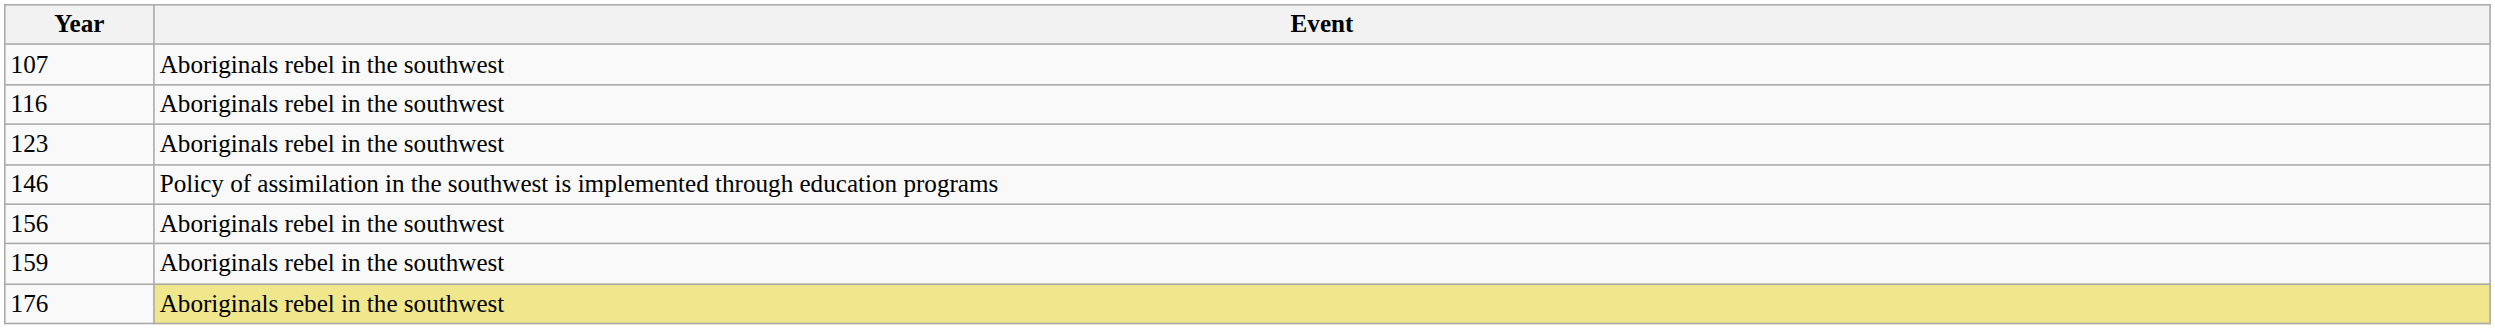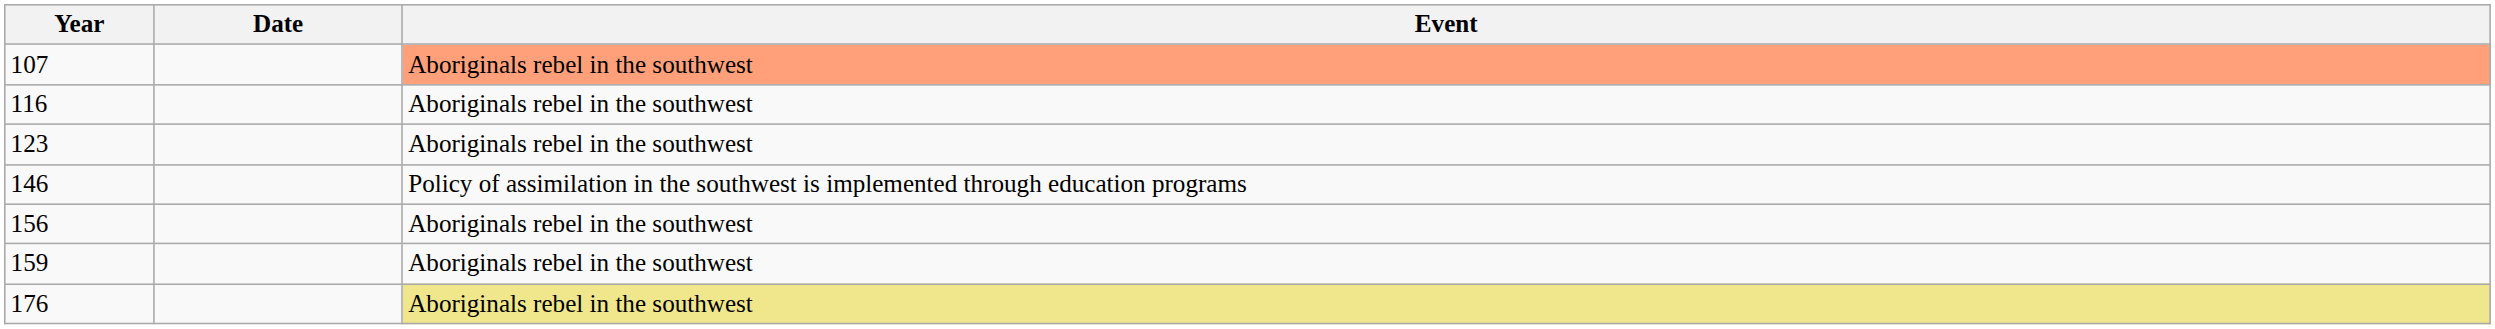+ column: Date
107 | Event: no background -> lightsalmon background
